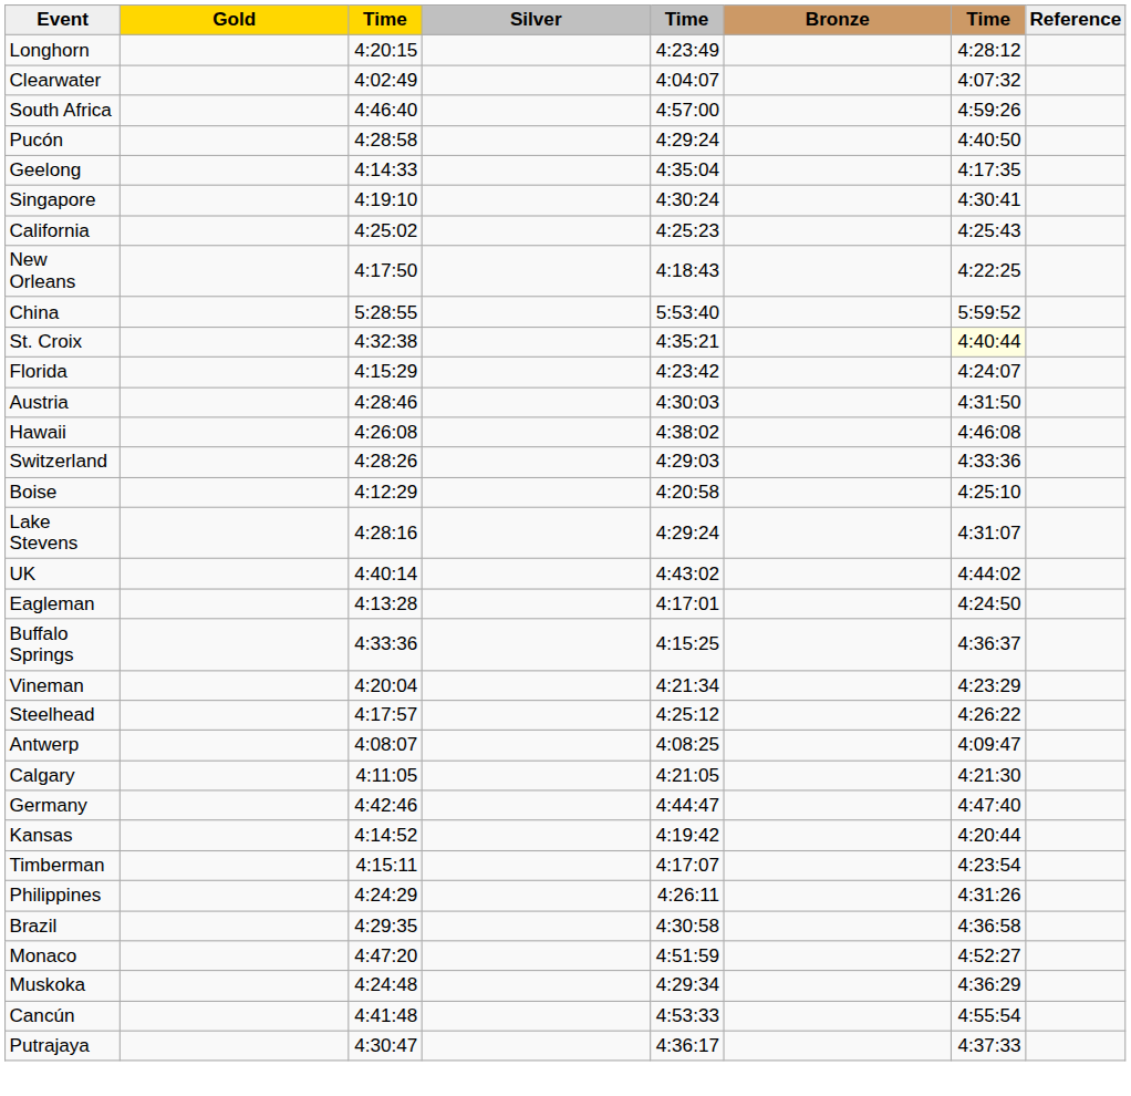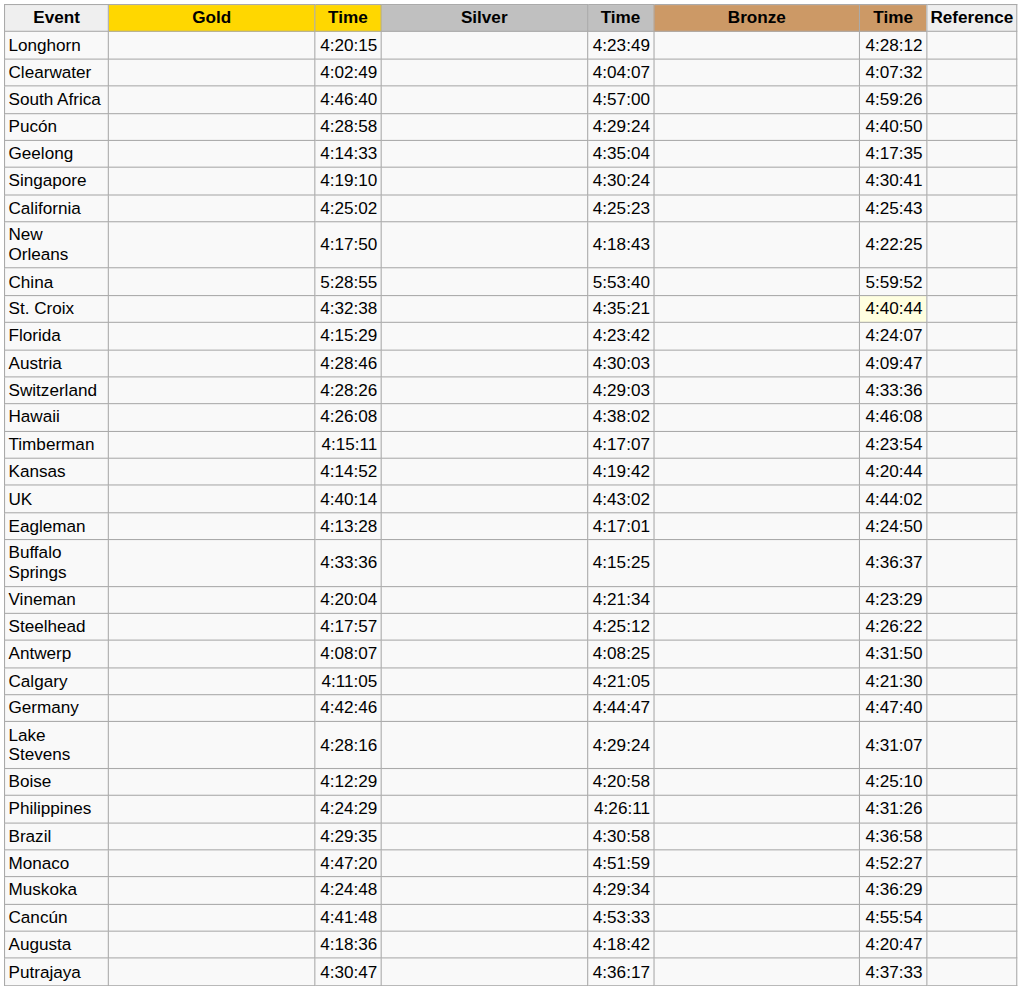Austria | column 7: 4:31:50 -> 4:09:47
rows swapped: Hawaii <-> Switzerland
rows swapped: Boise <-> Timberman
rows swapped: Kansas <-> Lake Stevens
Antwerp | column 7: 4:09:47 -> 4:31:50
+ row: Augusta | 4:18:36 | 4:18:42 | 4:20:47
